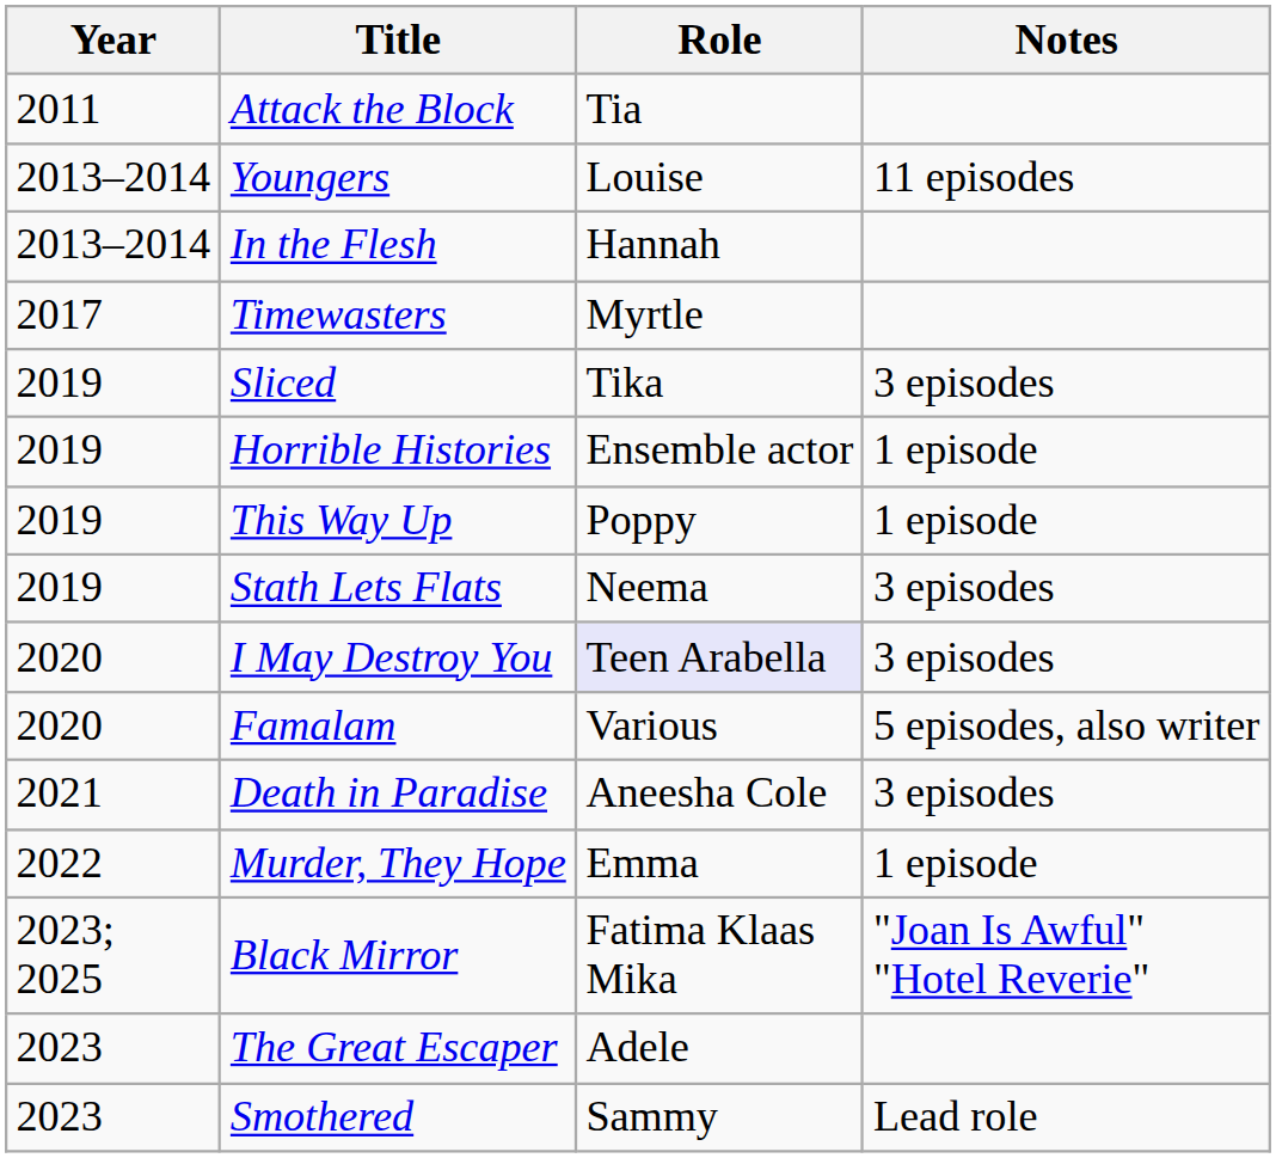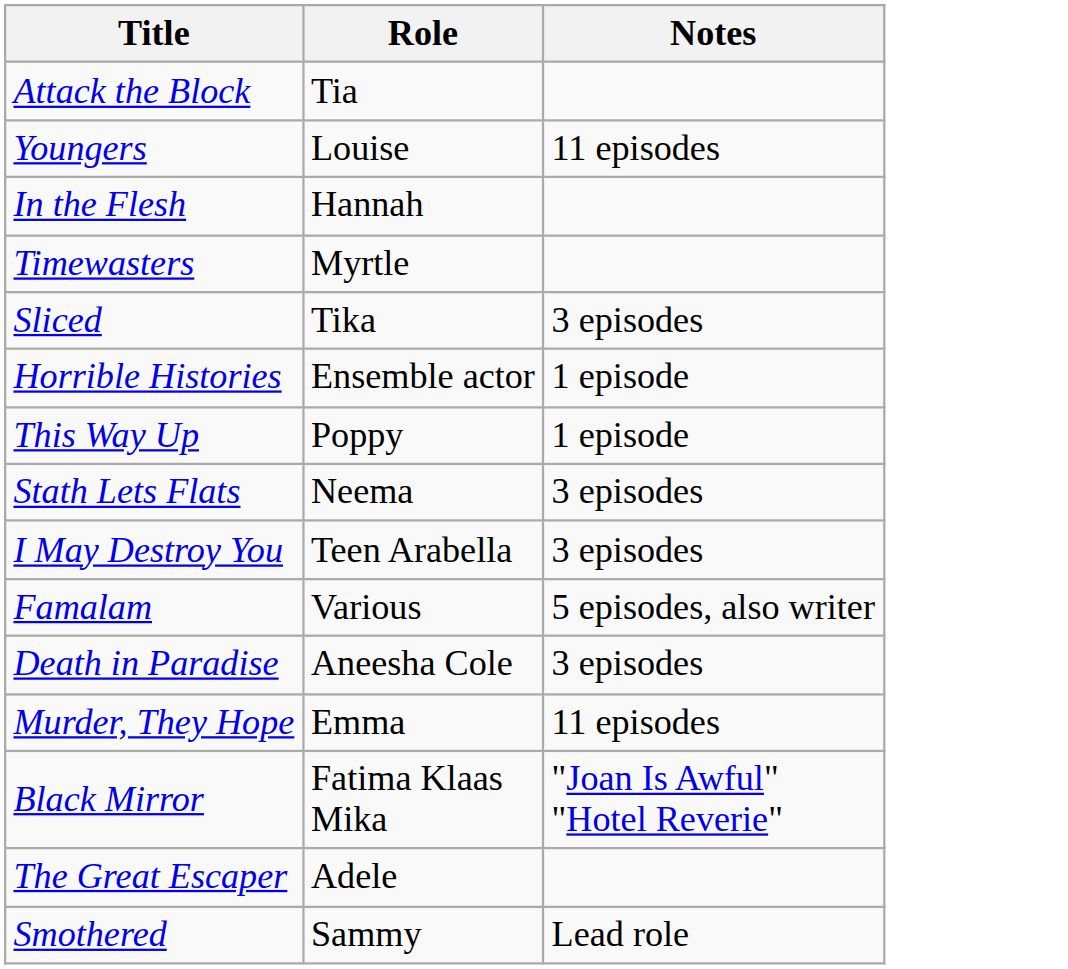- column: Year | 2011 | 2013–2014 | 2013–2014 | 2017 | 2019 | 2019 | 2019 | 2019 | 2020 | 2020 | 2021 | 2022 | 2023; 2025 | 2023 | 2023
I May Destroy You | Role: lavender background -> no background
Murder, They Hope | Notes: 1 episode -> 11 episodes
